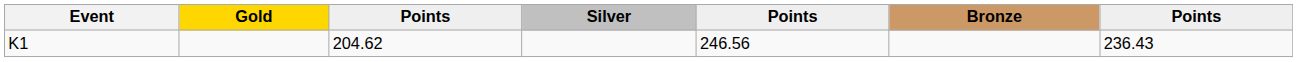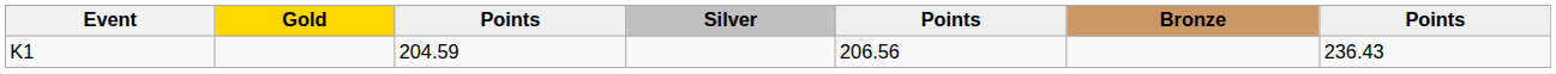K1 | column 3: 204.62 -> 204.59
K1 | column 5: 246.56 -> 206.56
